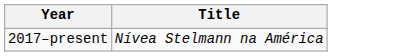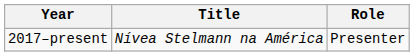+ column: Role | Presenter
